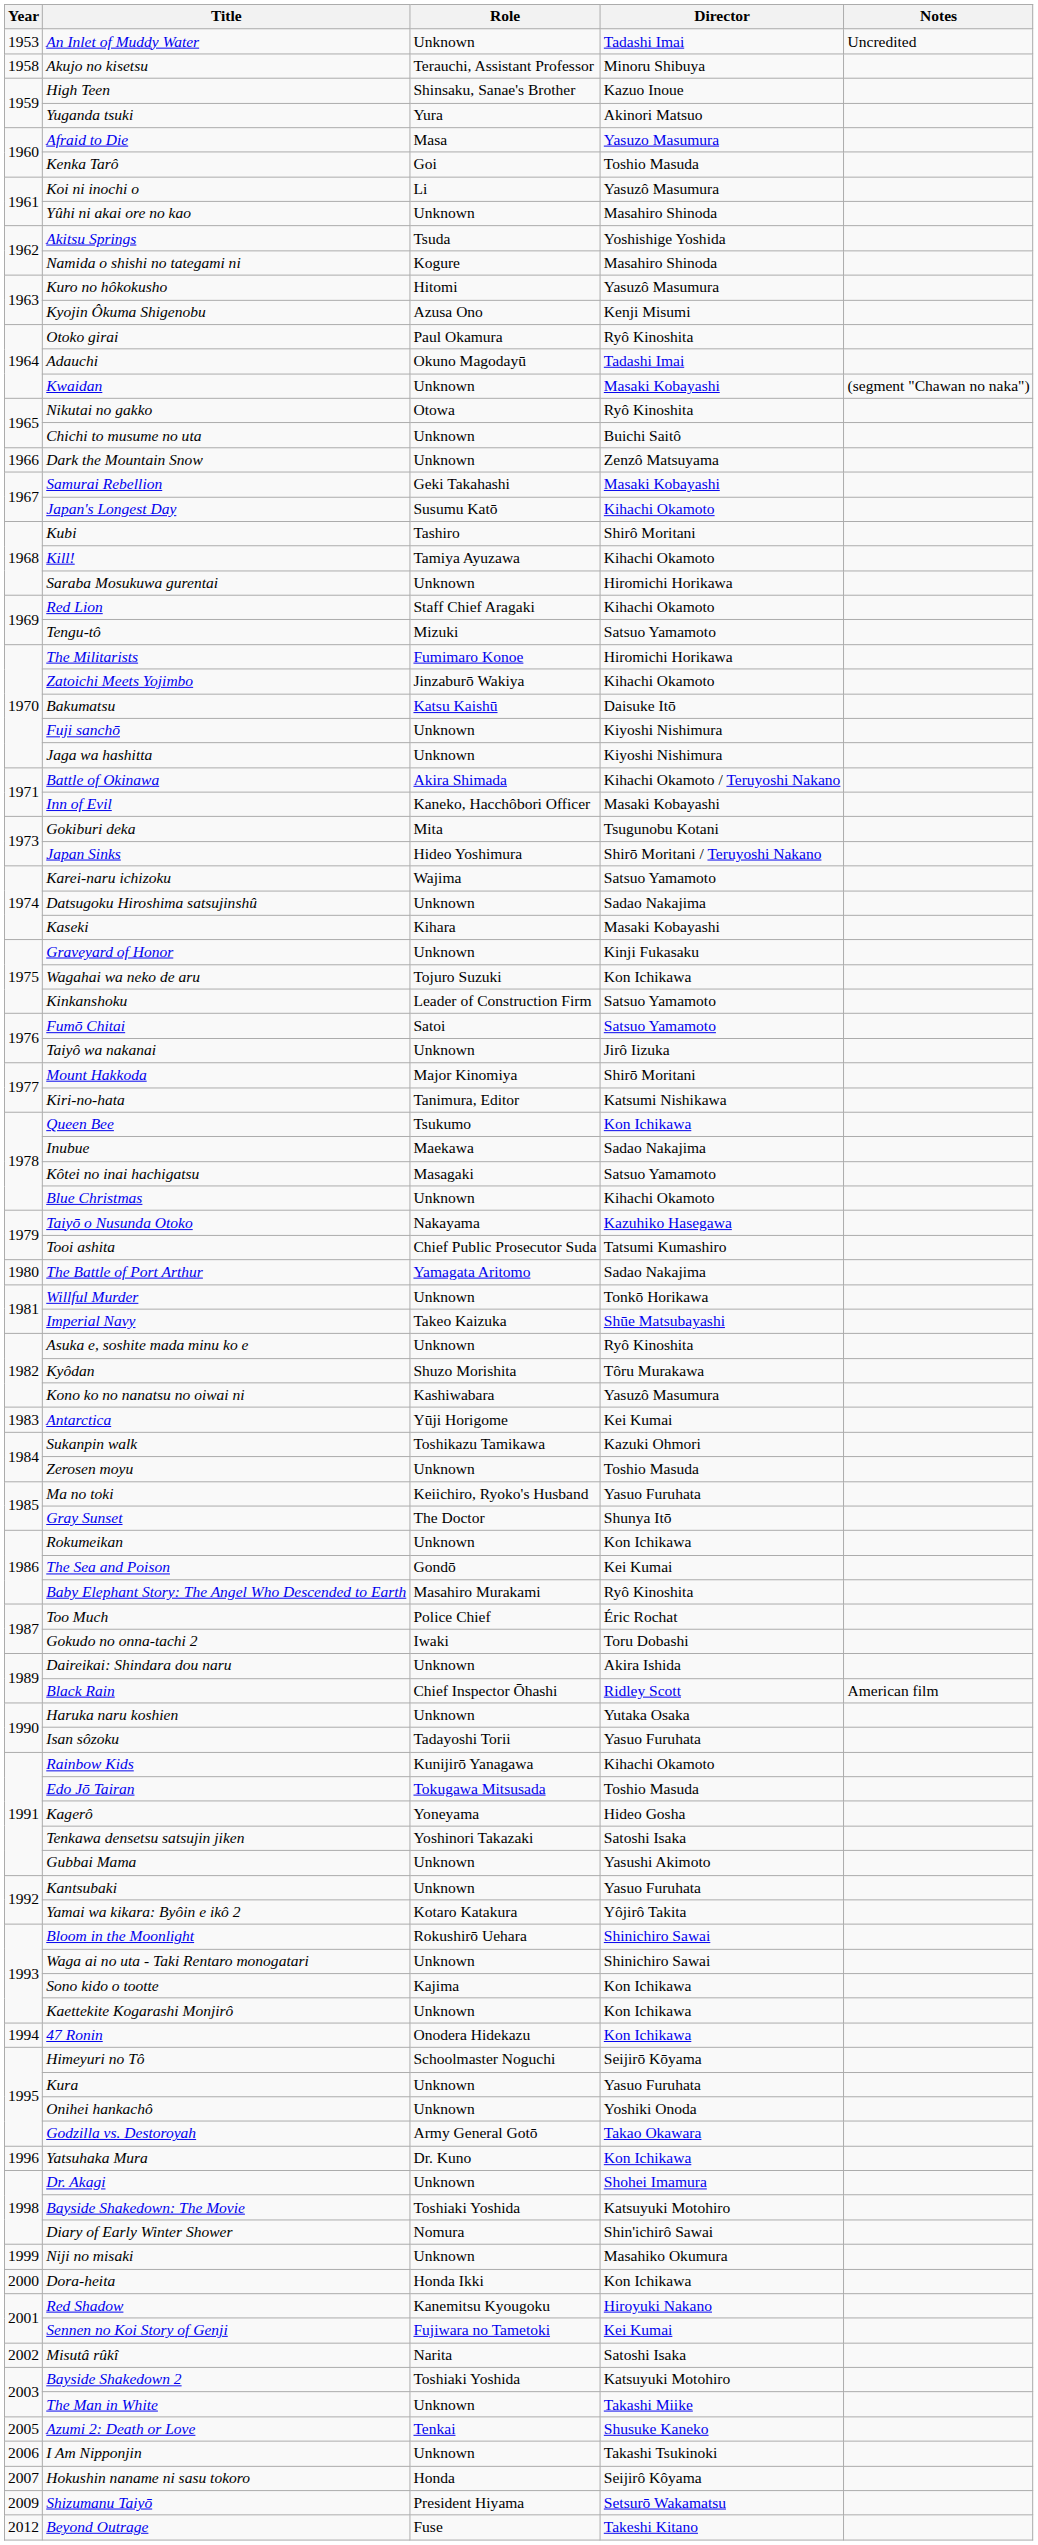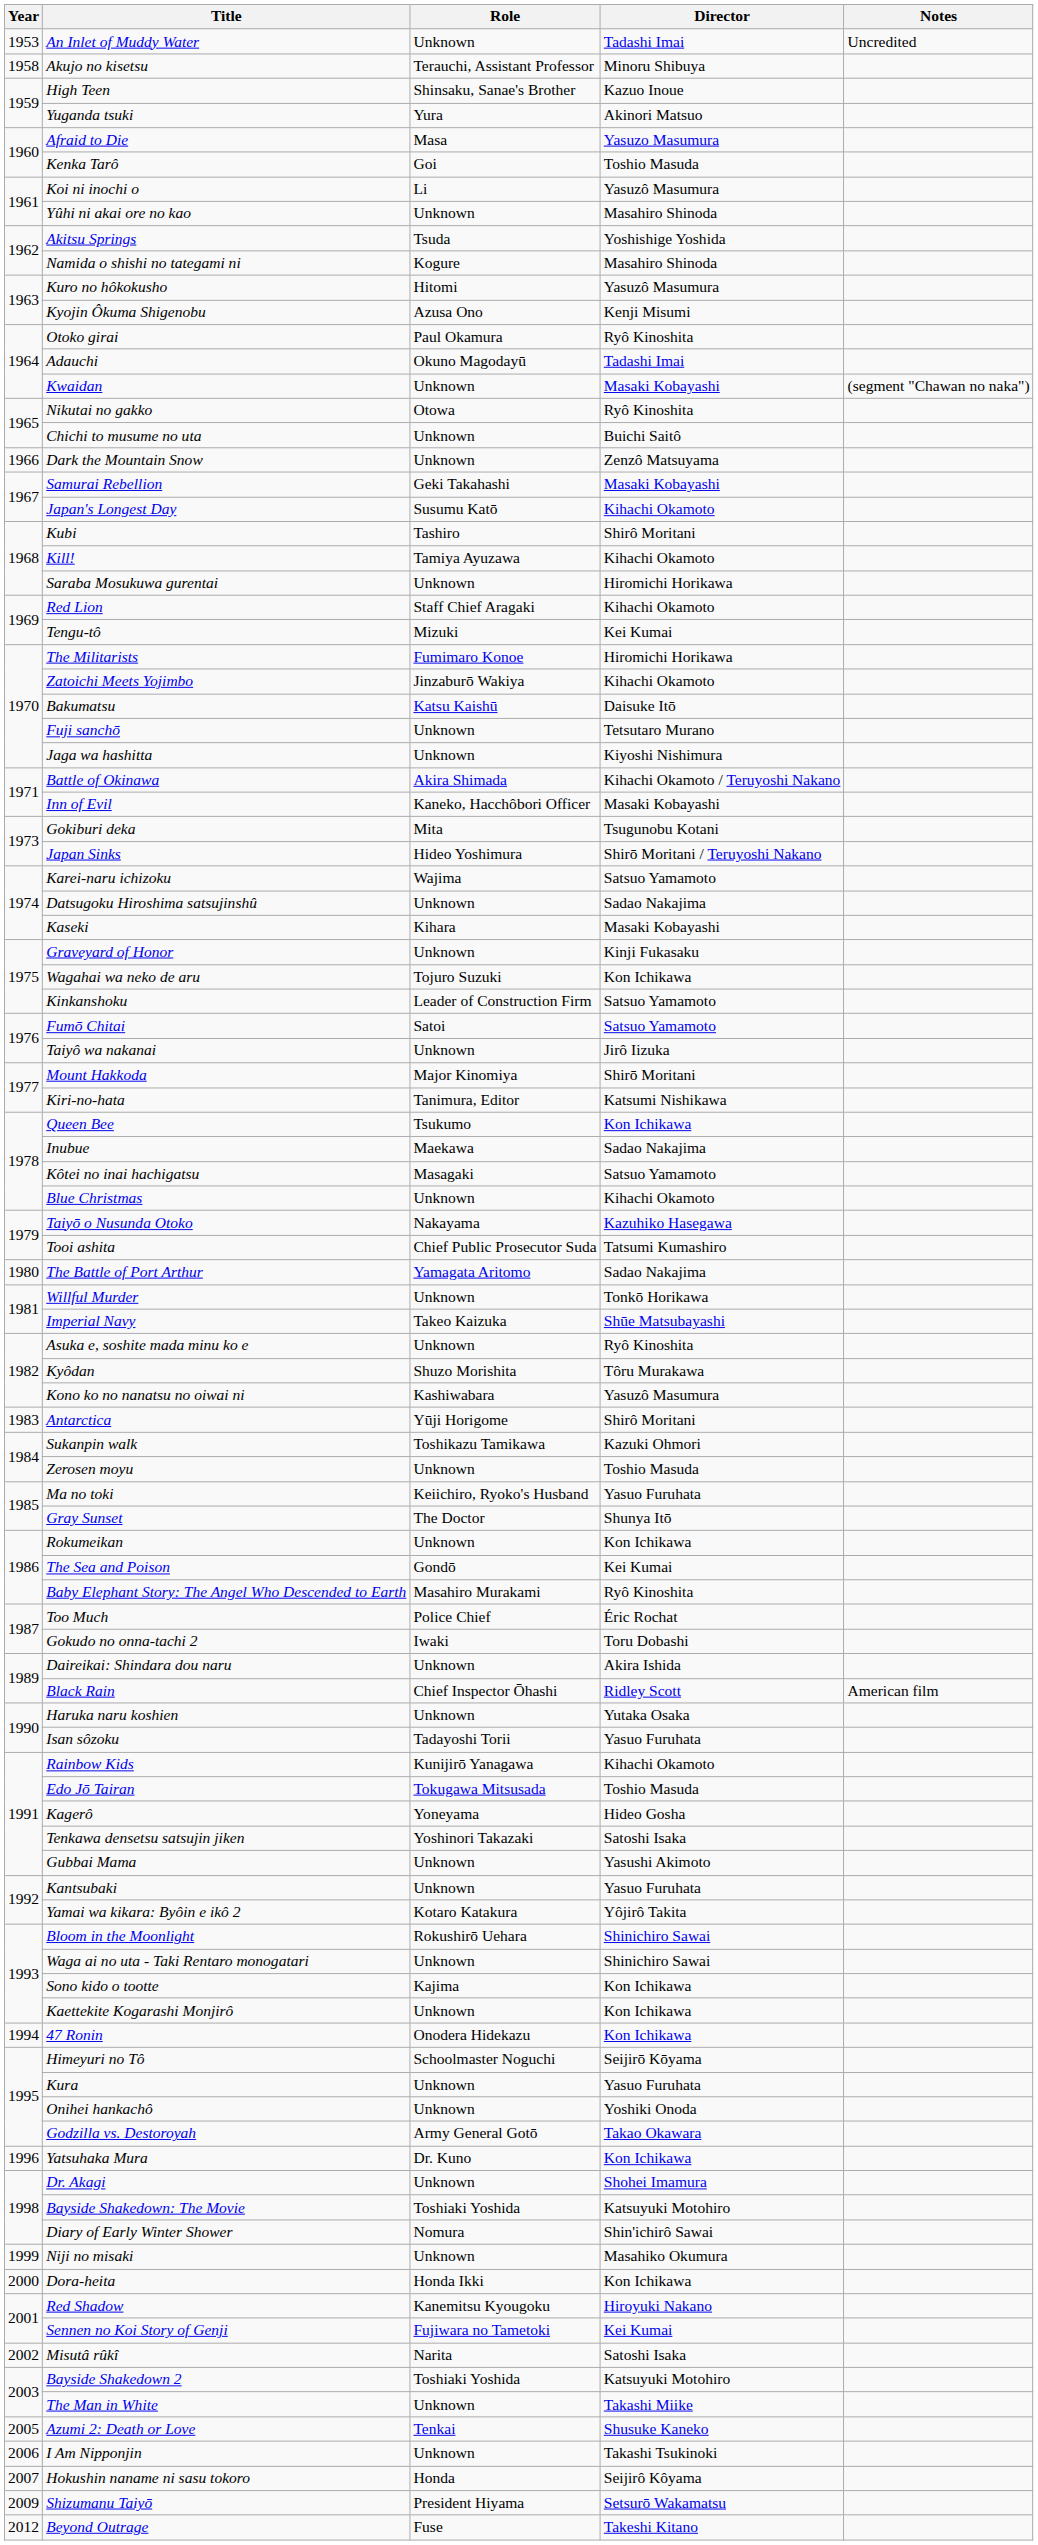Tengu-tô | Director: Satsuo Yamamoto -> Kei Kumai
Fuji sanchō | Director: Kiyoshi Nishimura -> Tetsutaro Murano
Antarctica | Director: Kei Kumai -> Shirô Moritani
